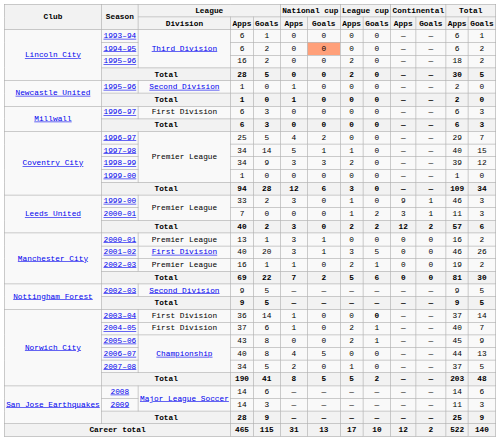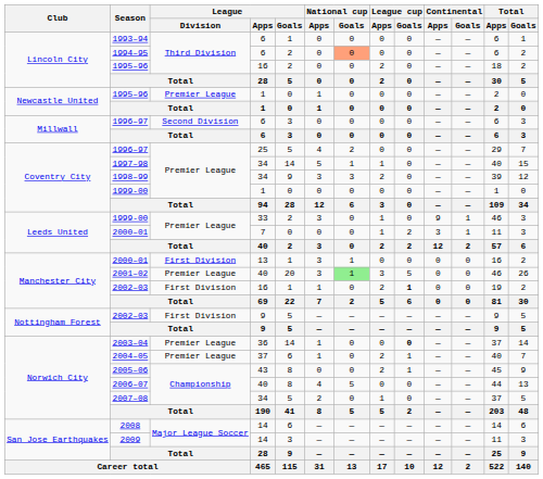1995–96 / 1 | League / Division: Second Division -> Premier League
1996–97 / 6 | League / Division: First Division -> Second Division
2000–01 / 13 | League / Division: Premier League -> First Division
2001–02 | League / Division: First Division -> Premier League
2001–02 | National cup / Goals: no background -> lightgreen background
2002–03 / 16 | League / Division: Premier League -> First Division
2002–03 / 16 | League cup / Goals: normal -> bold
2002–03 / 9 | League / Division: Second Division -> First Division
2003–04 | League / Division: First Division -> Premier League
2004–05 | League / Division: First Division -> Premier League
